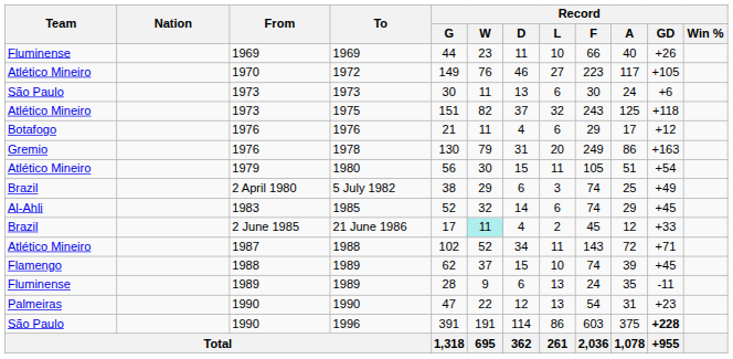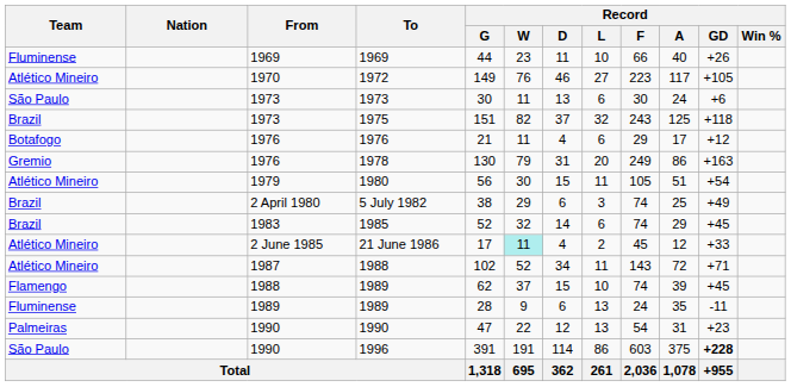1975 | Team: Atlético Mineiro -> Brazil
1985 | Team: Al-Ahli -> Brazil
21 June 1986 | Team: Brazil -> Atlético Mineiro
